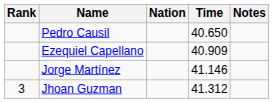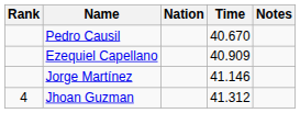Pedro Causil | Time: 40.650 -> 40.670
Jhoan Guzman | Rank: 3 -> 4
